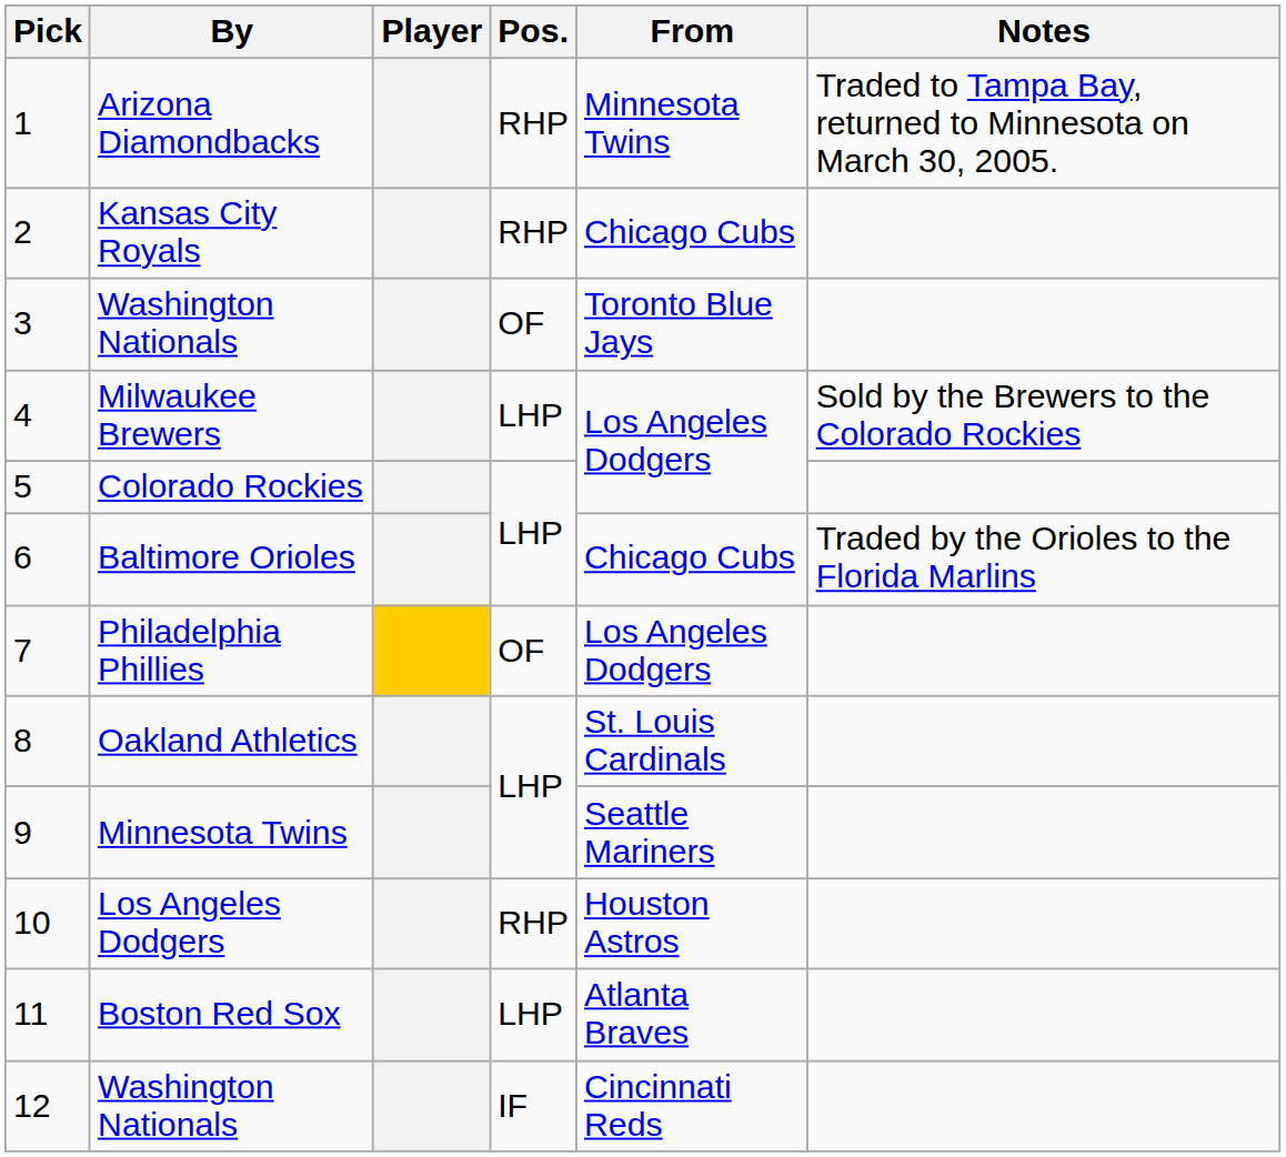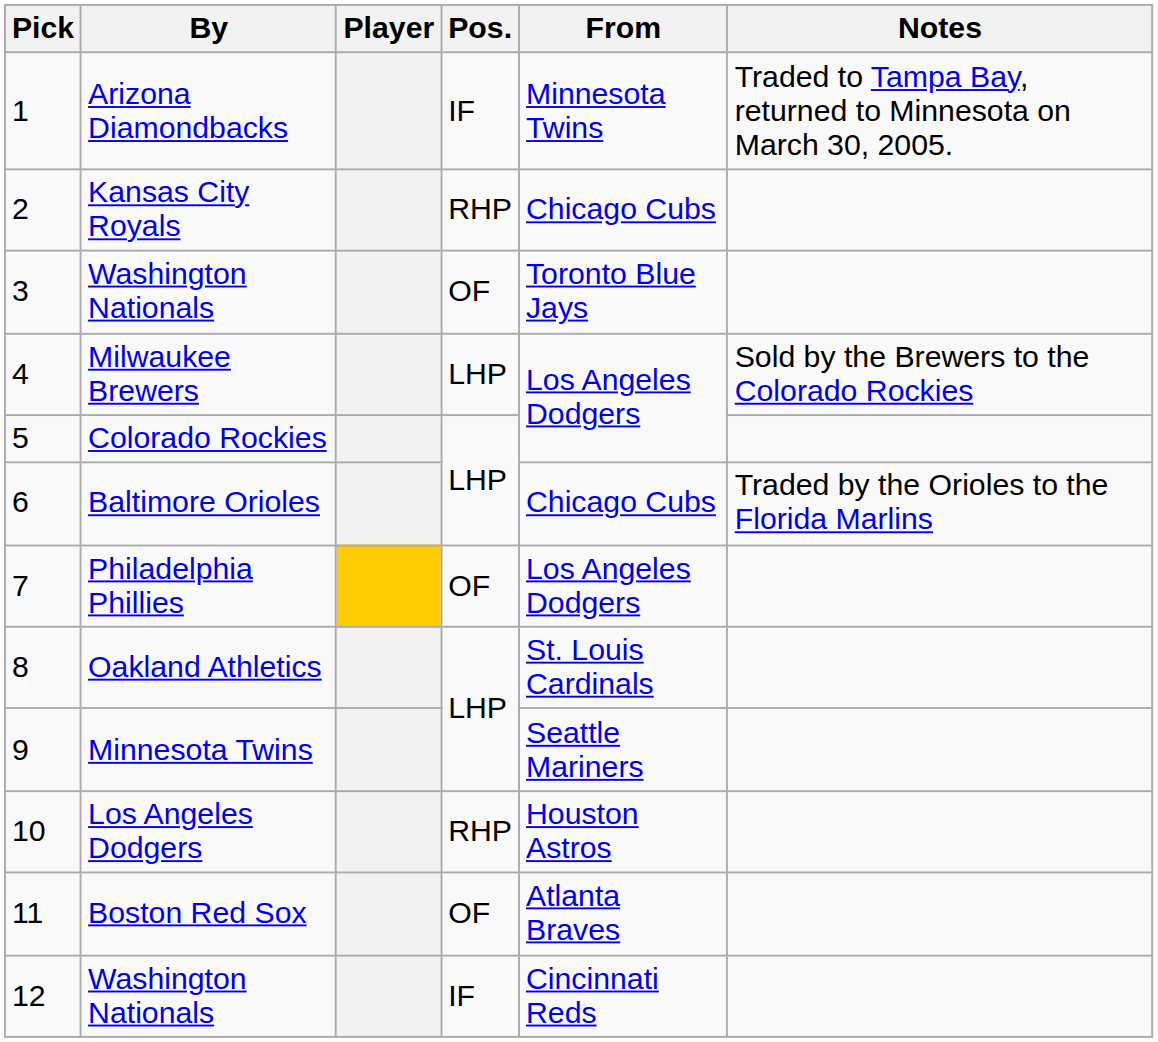Arizona Diamondbacks | Pos.: RHP -> IF
Boston Red Sox | Pos.: LHP -> OF
